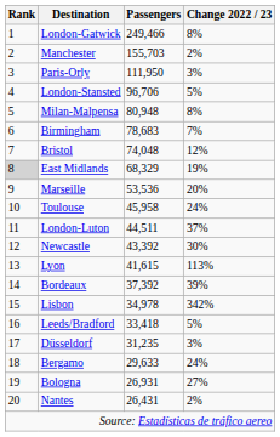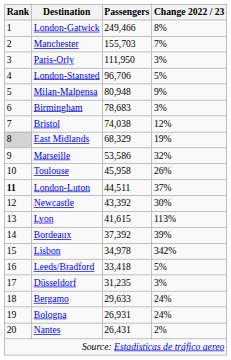Manchester | Change 2022 / 23: 2% -> 7%
Milan-Malpensa | Change 2022 / 23: 8% -> 9%
Birmingham | Change 2022 / 23: 7% -> 3%
Bristol | Passengers: 74,048 -> 74,038
Marseille | Passengers: 53,536 -> 53,586
Marseille | Change 2022 / 23: 20% -> 32%
Toulouse | Change 2022 / 23: 24% -> 26%
London-Luton | Rank: normal -> bold
Bologna | Change 2022 / 23: 27% -> 24%
